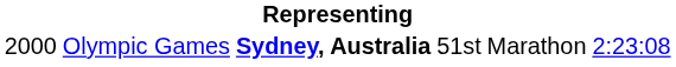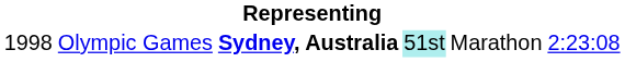Olympic Games | column 1: 2000 -> 1998
Olympic Games | column 4: no background -> paleturquoise background
